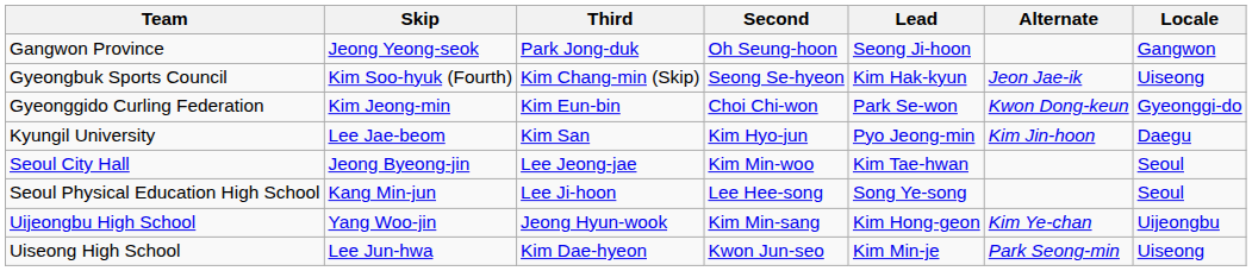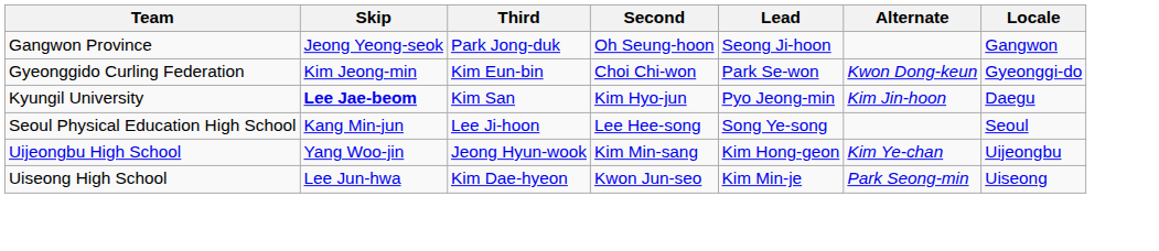- row: Gyeongbuk Sports Council | Kim Soo-hyuk (Fourth) | Kim Chang-min (Skip) | Seong Se-hyeon | Kim Hak-kyun | Jeon Jae-ik | Uiseong
Kyungil University | Skip: normal -> bold
- row: Seoul City Hall | Jeong Byeong-jin | Lee Jeong-jae | Kim Min-woo | Kim Tae-hwan | Seoul
